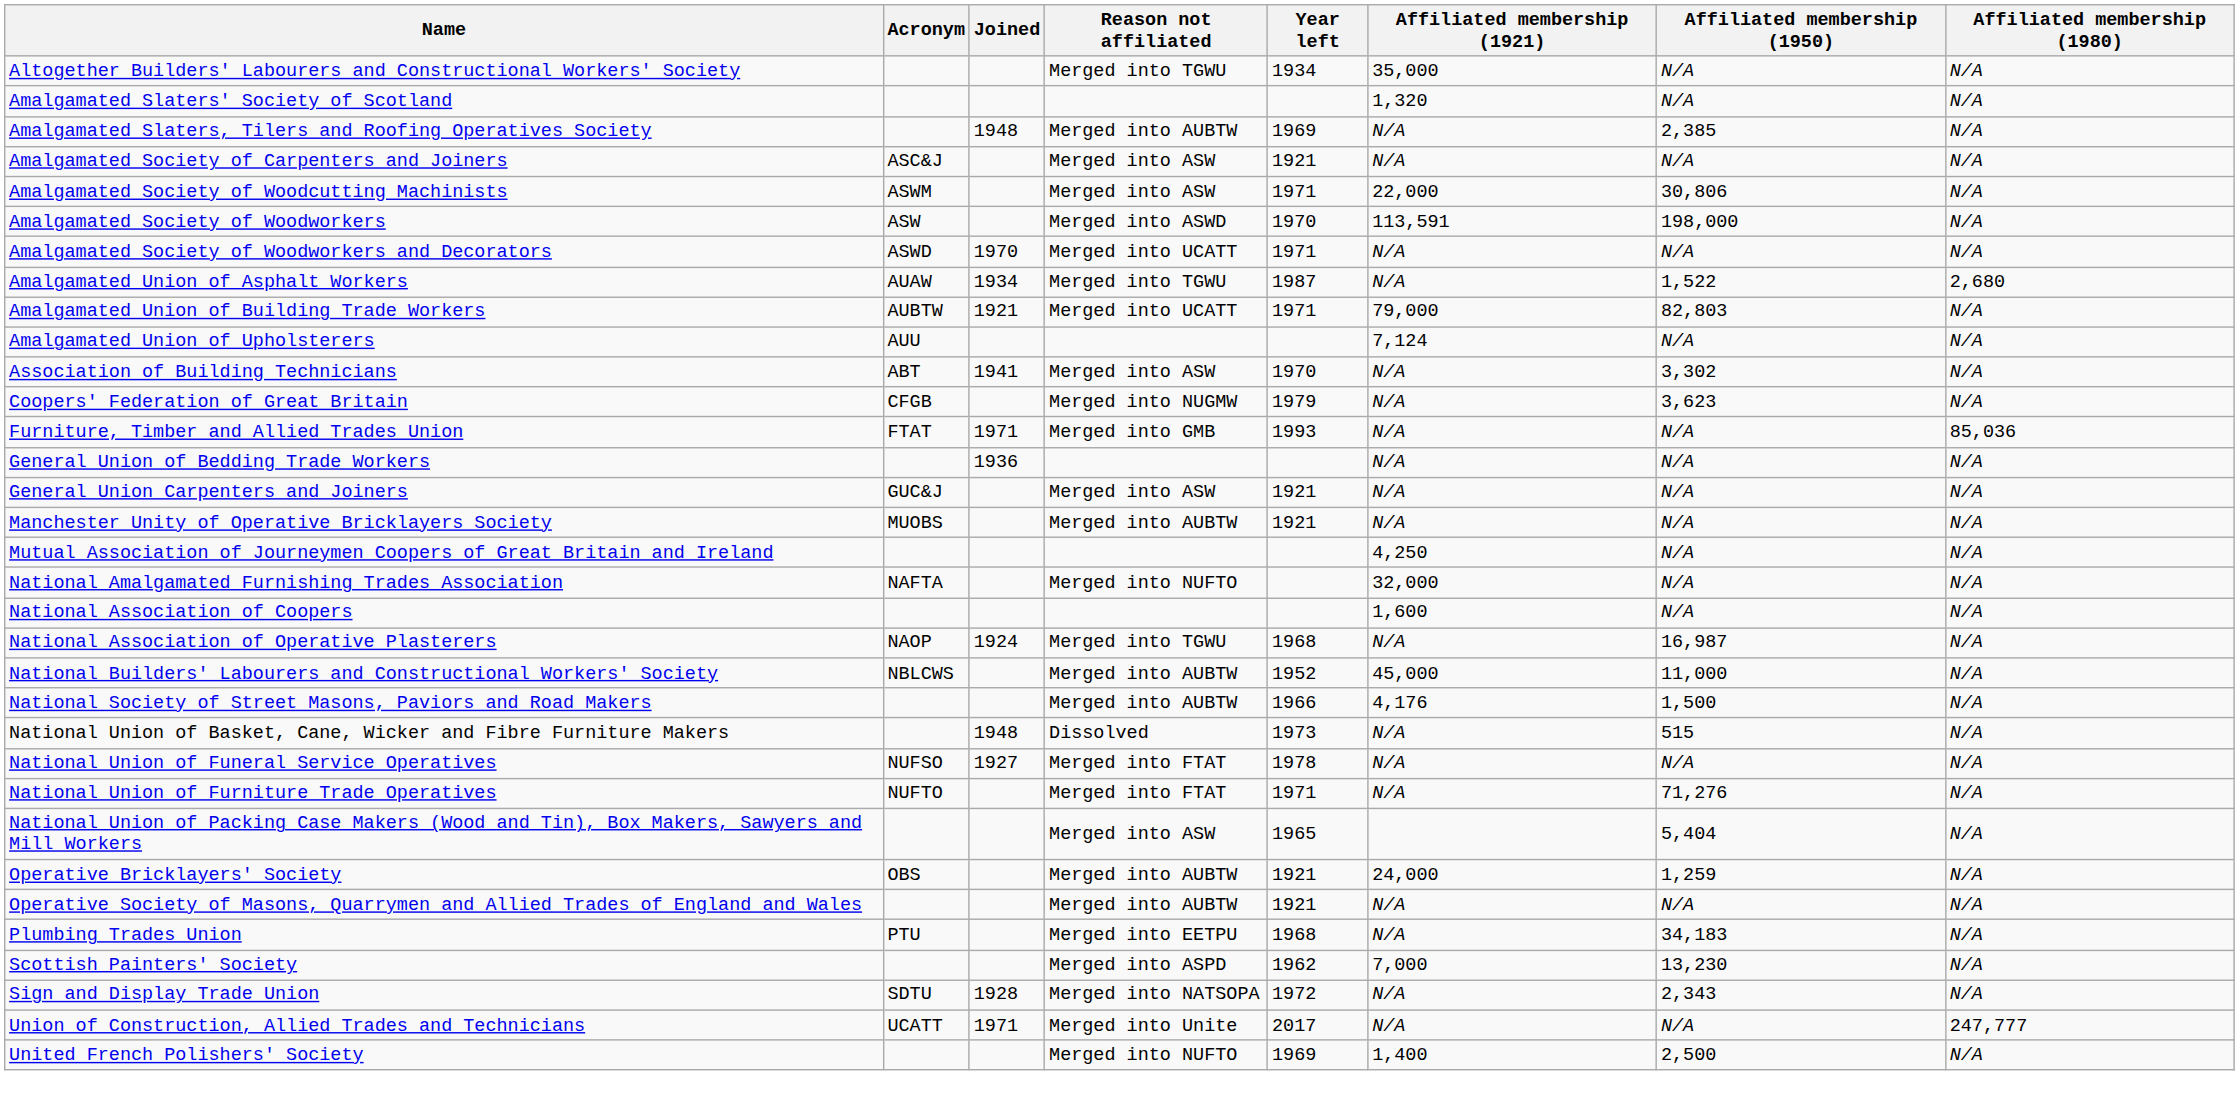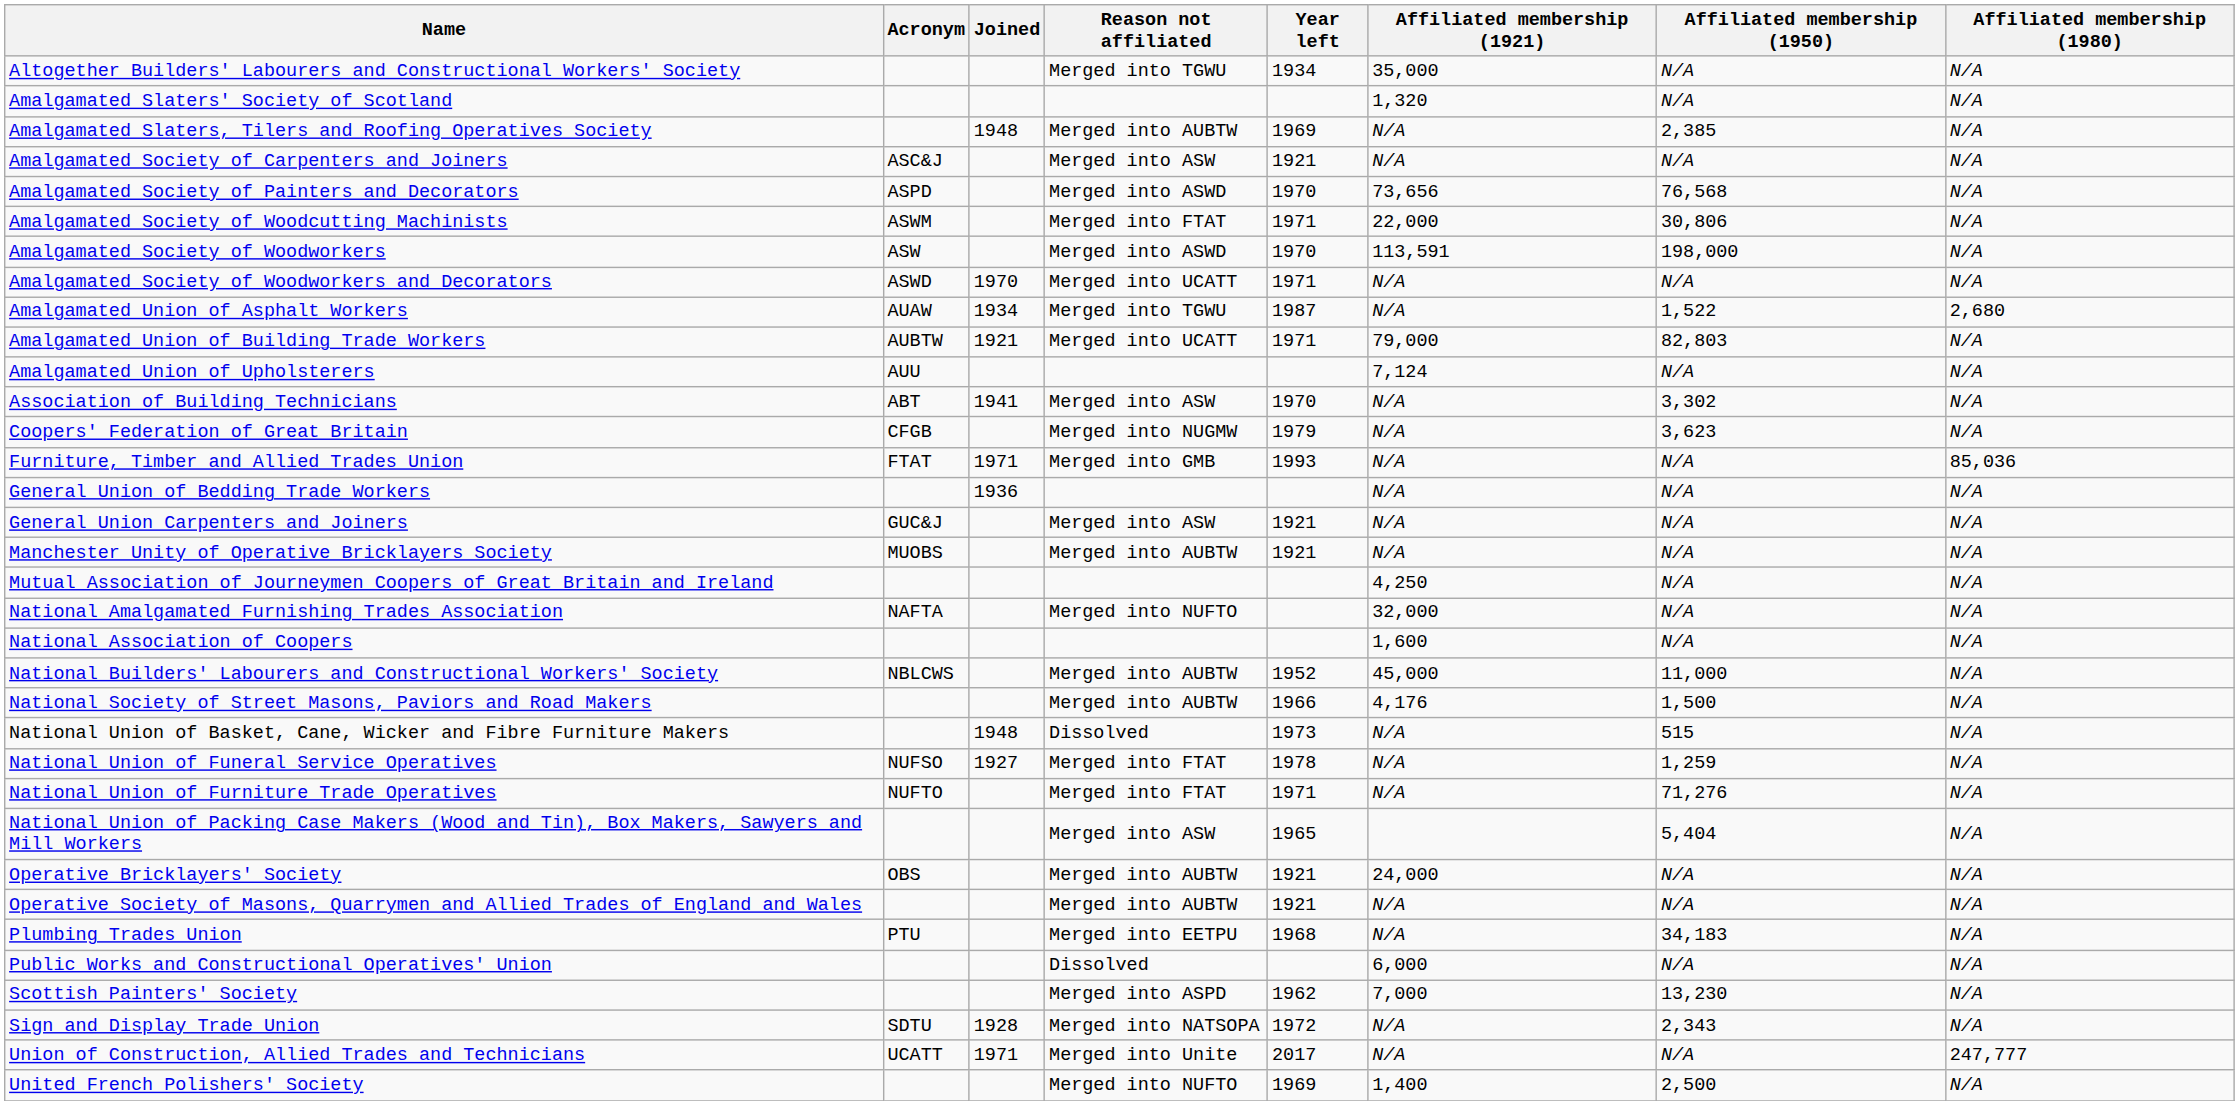+ row: Amalgamated Society of Painters and Decorators | ASPD | Merged into ASWD | 1970 | 73,656 | 76,568 | N/A
Amalgamated Society of Woodcutting Machinists | Reason not affiliated: Merged into ASW -> Merged into FTAT
- row: National Association of Operative Plasterers | NAOP | 1924 | Merged into TGWU | 1968 | N/A | 16,987 | N/A
National Union of Funeral Service Operatives | Affiliated membership (1950): N/A -> 1,259
Operative Bricklayers' Society | Affiliated membership (1950): 1,259 -> N/A
+ row: Public Works and Constructional Operatives' Union | Dissolved | 6,000 | N/A | N/A
